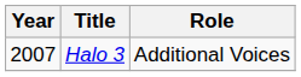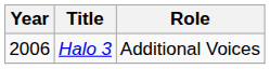Halo 3 | Year: 2007 -> 2006
